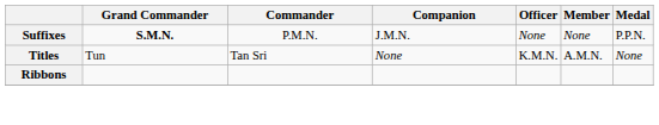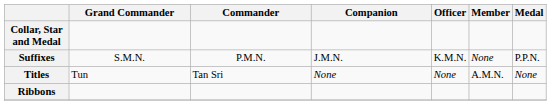+ row: Collar, Star and Medal
Suffixes | Grand Commander: bold -> normal
Suffixes | Officer: None -> K.M.N.
Titles | Officer: K.M.N. -> None
